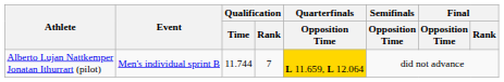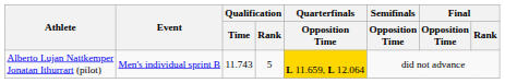Alberto Lujan Nattkemper Jonatan Ithurrart (pilot) | Qualification / Time: 11.744 -> 11.743
Alberto Lujan Nattkemper Jonatan Ithurrart (pilot) | Qualification / Rank: 7 -> 5
